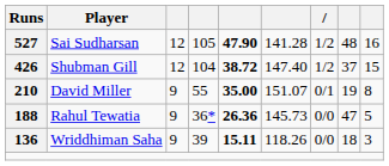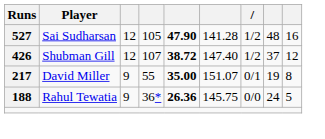Shubman Gill | column 4: 104 -> 107
Shubman Gill | column 9: 15 -> 12
David Miller | Runs: 210 -> 217
Rahul Tewatia | column 6: 145.73 -> 145.75
Rahul Tewatia | column 8: 47 -> 24
- row: 136 | Wriddhiman Saha | 9 | 39 | 15.11 | 118.26 | 0/0 | 18 | 3
